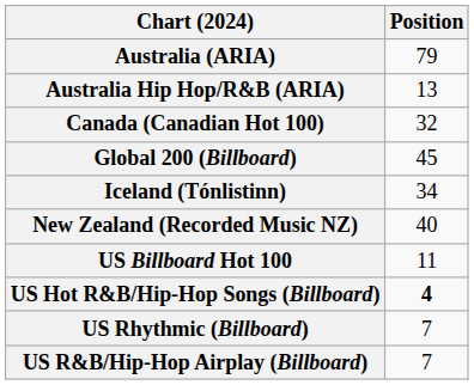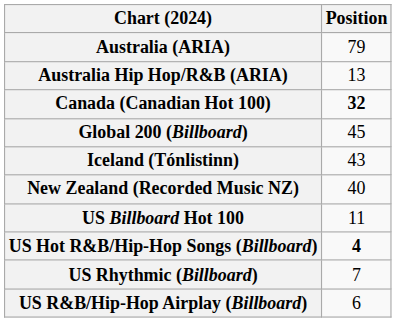Canada (Canadian Hot 100) | Position: normal -> bold
Iceland (Tónlistinn) | Position: 34 -> 43
US R&B/Hip-Hop Airplay (Billboard) | Position: 7 -> 6
